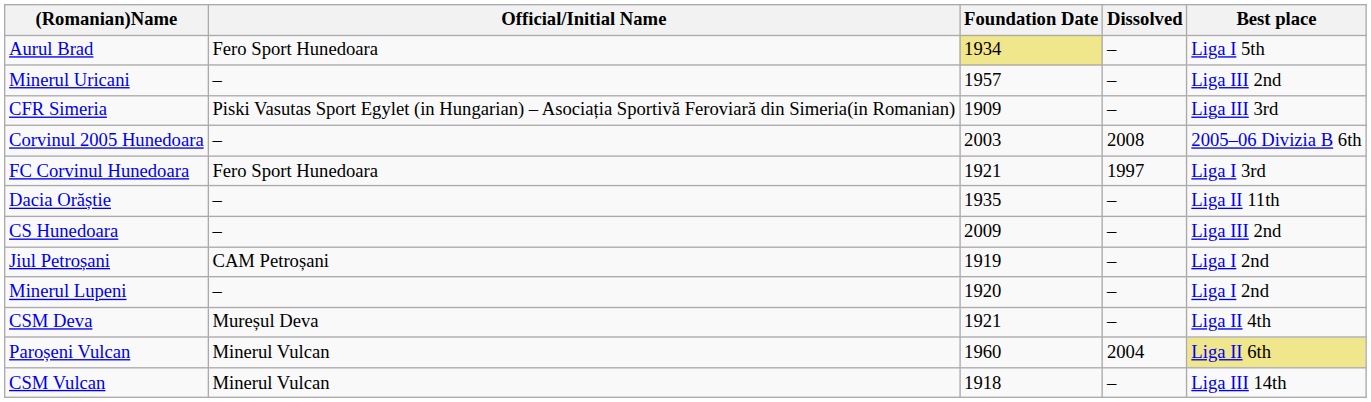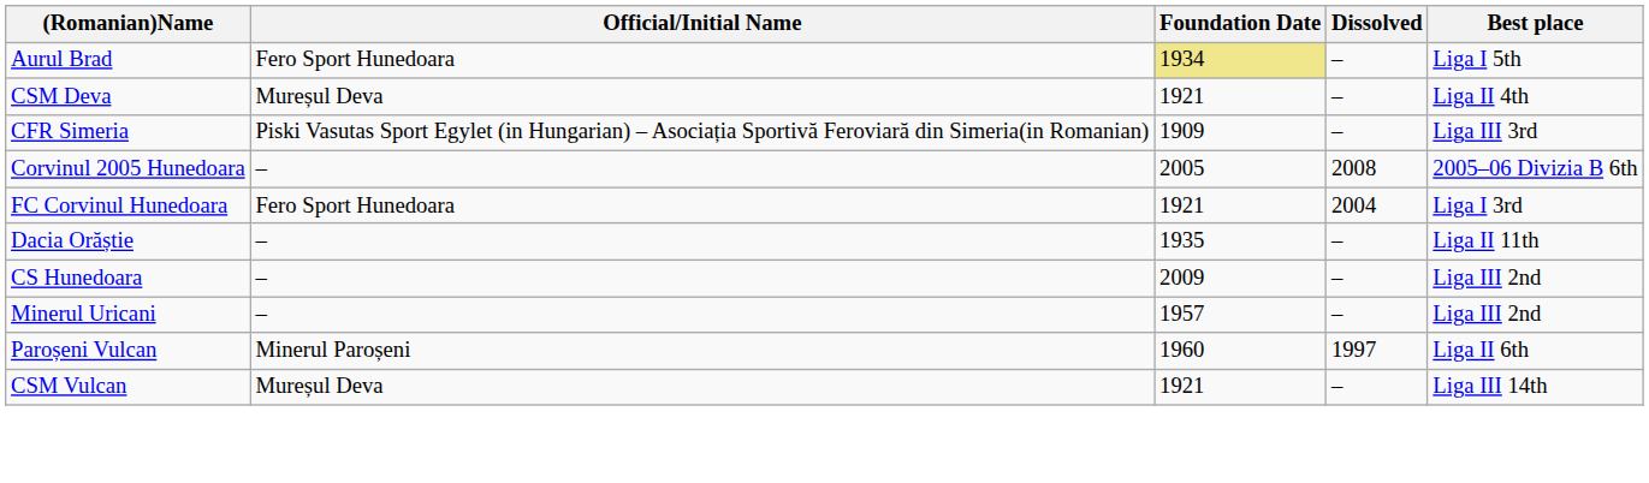rows swapped: CSM Deva <-> Minerul Uricani
Corvinul 2005 Hunedoara | Foundation Date: 2003 -> 2005
FC Corvinul Hunedoara | Dissolved: 1997 -> 2004
- row: Jiul Petroșani | CAM Petroșani | 1919 | – | Liga I 2nd
- row: Minerul Lupeni | – | 1920 | – | Liga I 2nd
Paroșeni Vulcan | Official/Initial Name: Minerul Vulcan -> Minerul Paroșeni
Paroșeni Vulcan | Dissolved: 2004 -> 1997
Paroșeni Vulcan | Best place: khaki background -> no background
CSM Vulcan | Official/Initial Name: Minerul Vulcan -> Mureșul Deva
CSM Vulcan | Foundation Date: 1918 -> 1921
